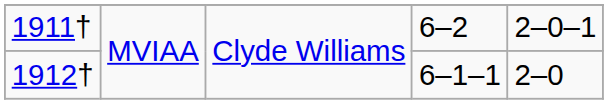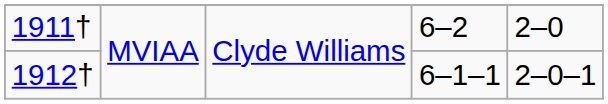1911† | column 5: 2–0–1 -> 2–0
1912† | column 5: 2–0 -> 2–0–1
